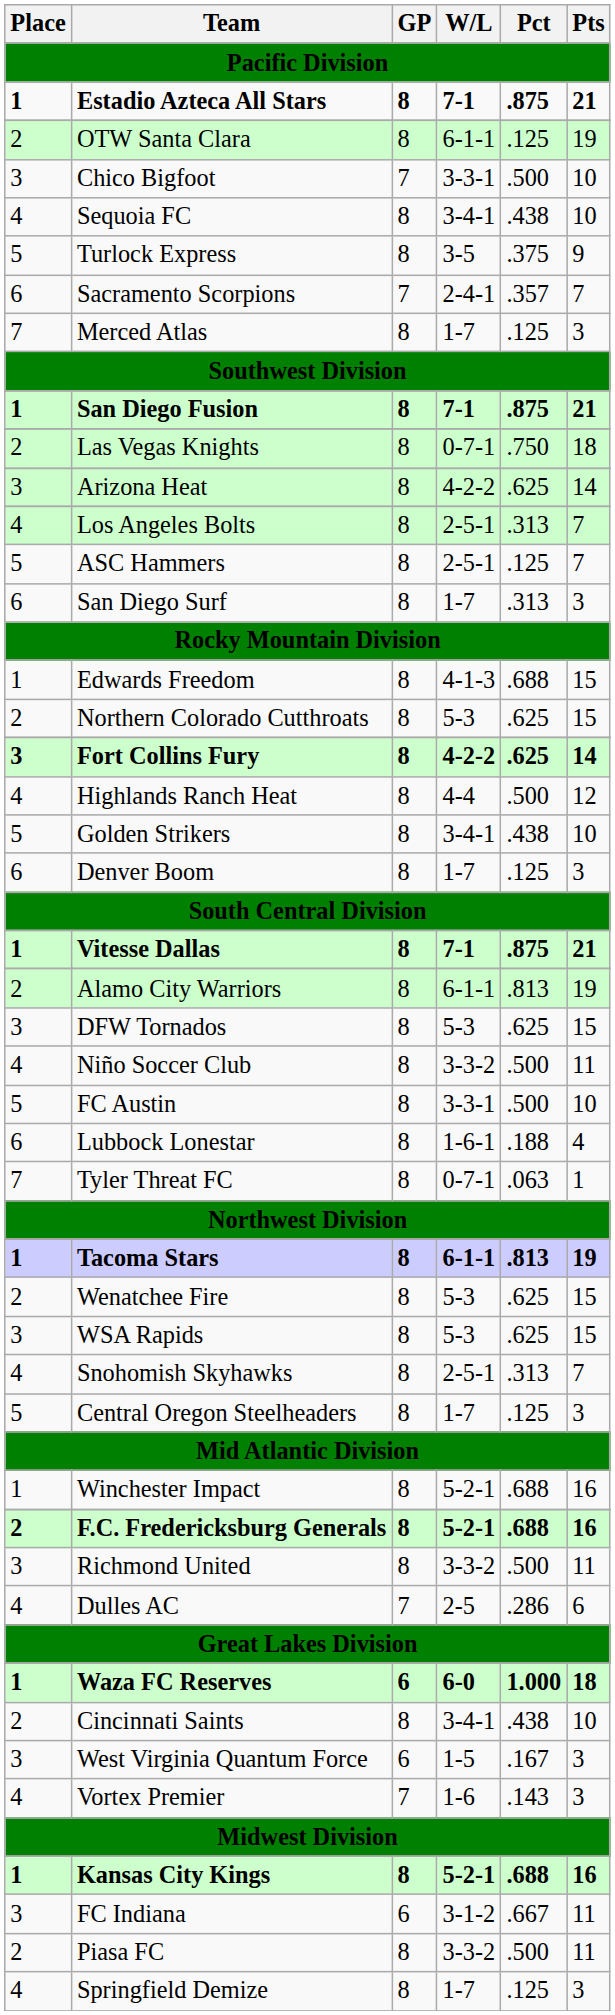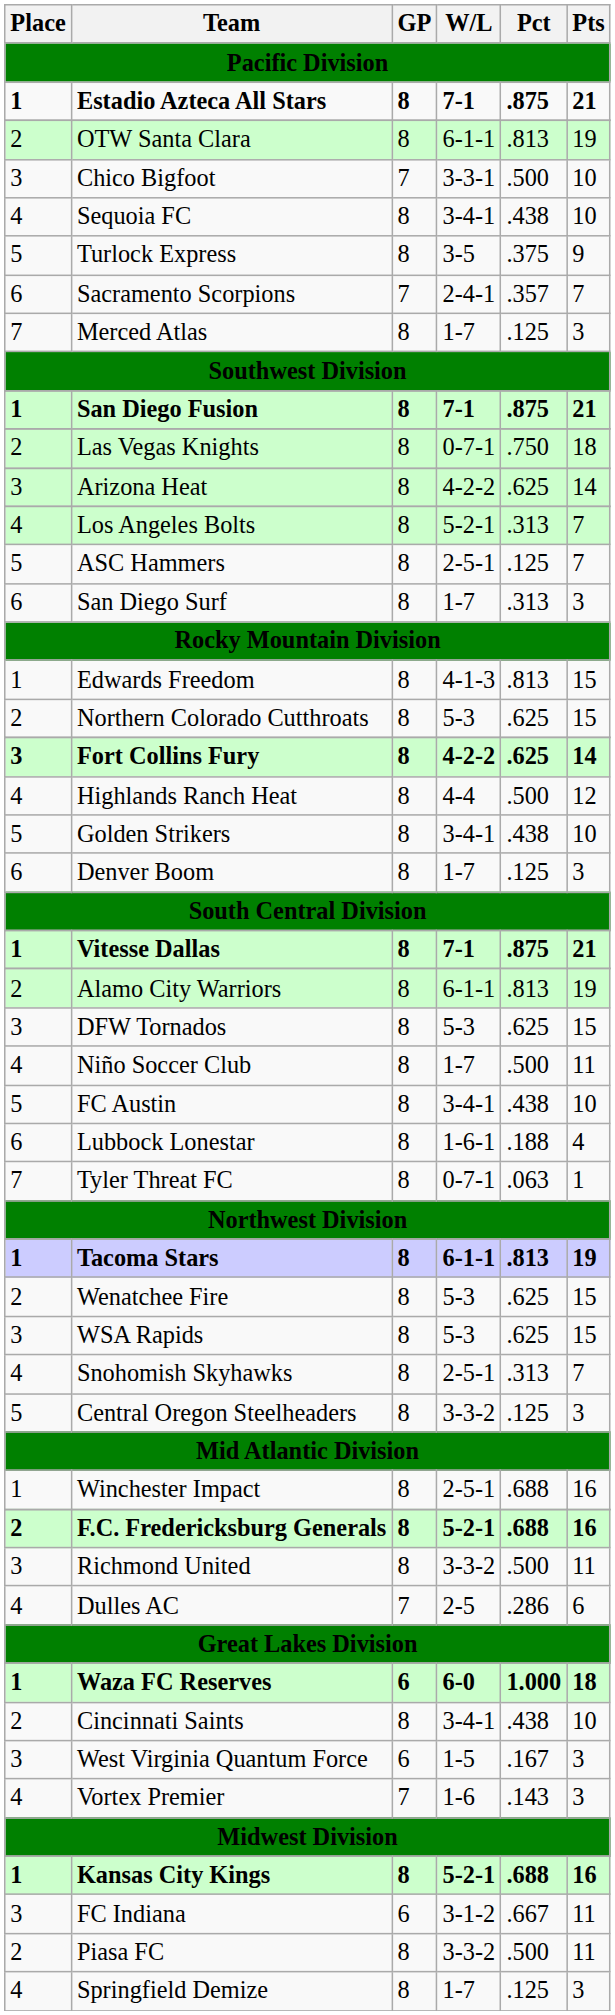OTW Santa Clara | Pct: .125 -> .813
Los Angeles Bolts | W/L: 2-5-1 -> 5-2-1
Edwards Freedom | Pct: .688 -> .813
Niño Soccer Club | W/L: 3-3-2 -> 1-7
FC Austin | W/L: 3-3-1 -> 3-4-1
FC Austin | Pct: .500 -> .438
Central Oregon Steelheaders | W/L: 1-7 -> 3-3-2
Winchester Impact | W/L: 5-2-1 -> 2-5-1
